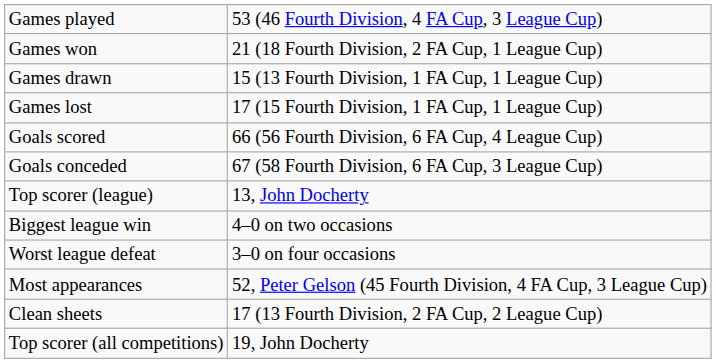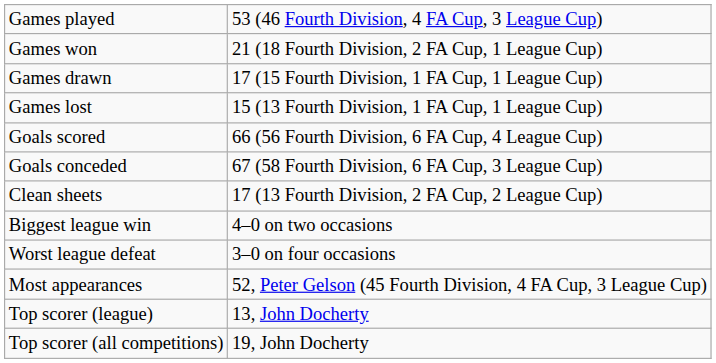Games drawn | column 2: 15 (13 Fourth Division, 1 FA Cup, 1 League Cup) -> 17 (15 Fourth Division, 1 FA Cup, 1 League Cup)
Games lost | column 2: 17 (15 Fourth Division, 1 FA Cup, 1 League Cup) -> 15 (13 Fourth Division, 1 FA Cup, 1 League Cup)
rows swapped: Clean sheets <-> Top scorer (league)
